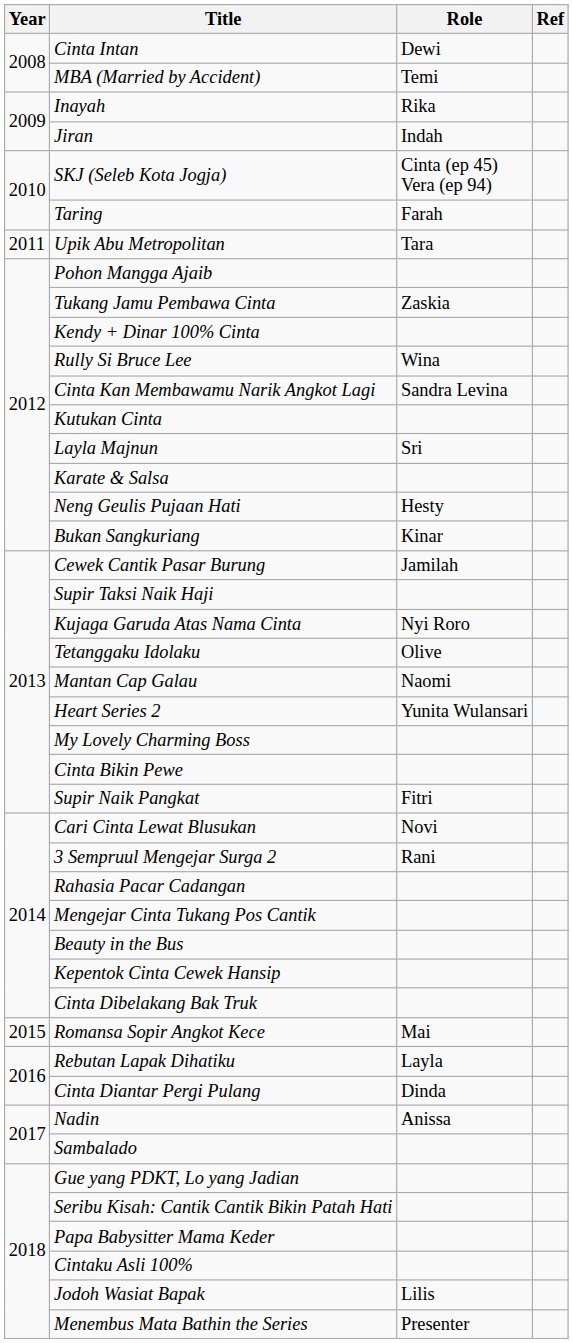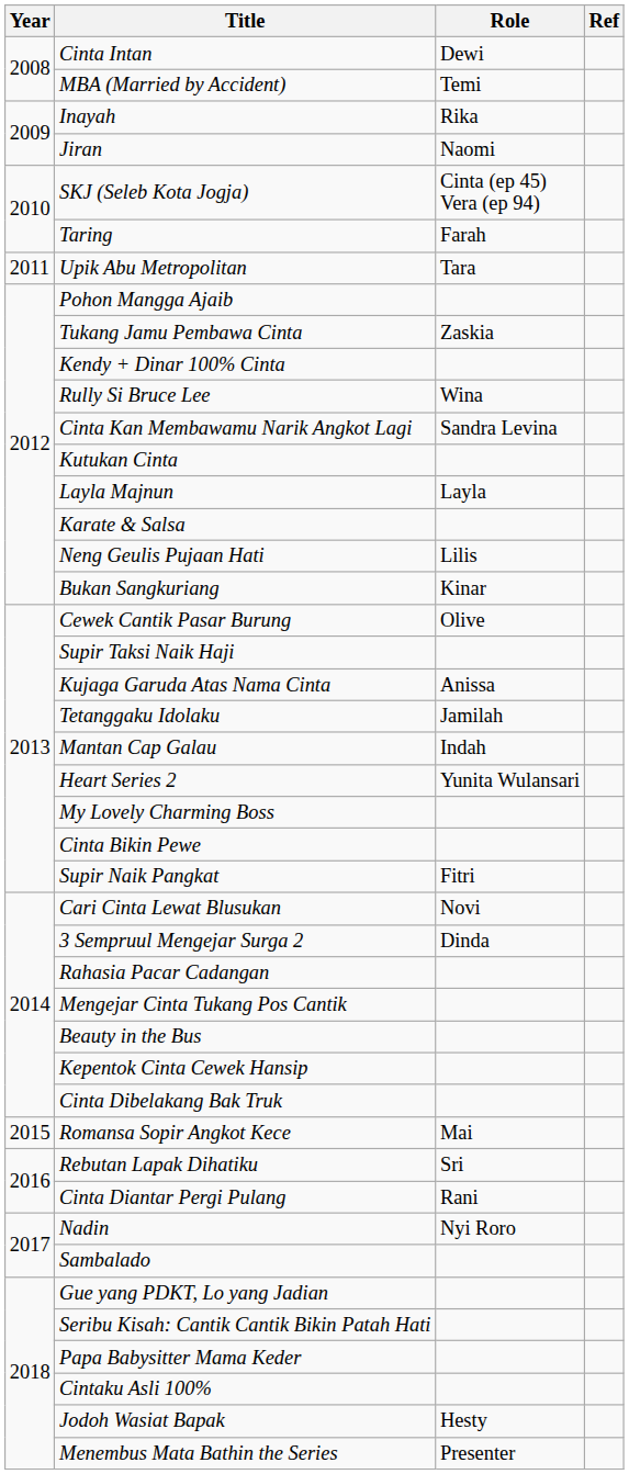Jiran | Role: Indah -> Naomi
Layla Majnun | Role: Sri -> Layla
Neng Geulis Pujaan Hati | Role: Hesty -> Lilis
Cewek Cantik Pasar Burung | Role: Jamilah -> Olive
Kujaga Garuda Atas Nama Cinta | Role: Nyi Roro -> Anissa
Tetanggaku Idolaku | Role: Olive -> Jamilah
Mantan Cap Galau | Role: Naomi -> Indah
3 Sempruul Mengejar Surga 2 | Role: Rani -> Dinda
Rebutan Lapak Dihatiku | Role: Layla -> Sri
Cinta Diantar Pergi Pulang | Role: Dinda -> Rani
Nadin | Role: Anissa -> Nyi Roro
Jodoh Wasiat Bapak | Role: Lilis -> Hesty
